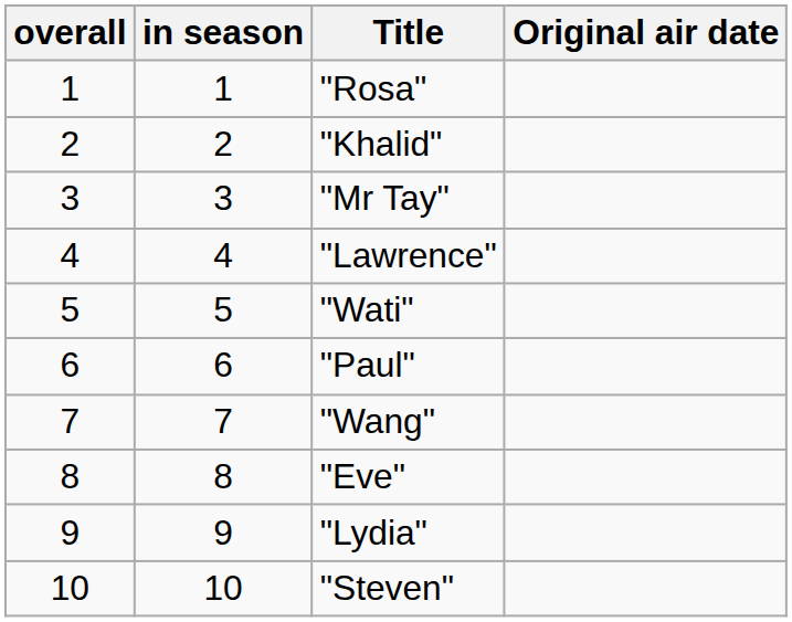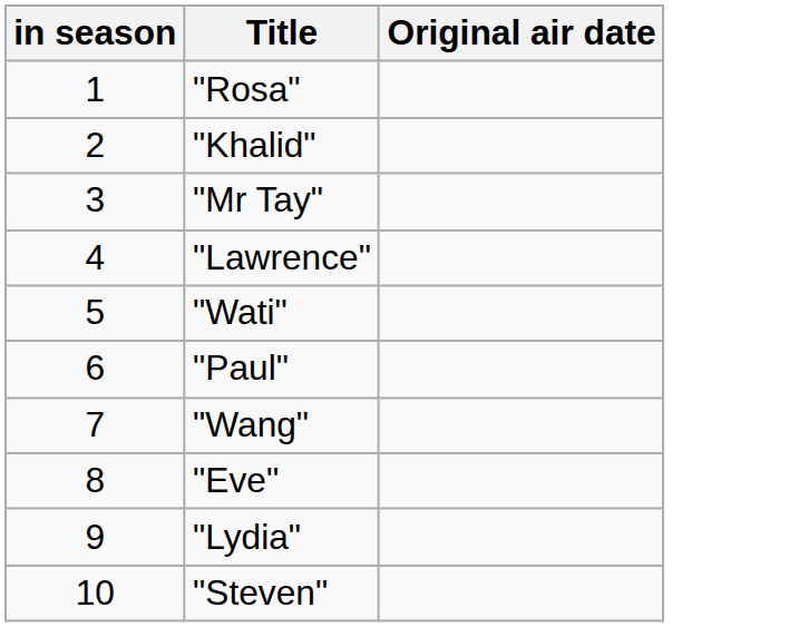- column: overall | 1 | 2 | 3 | 4 | 5 | 6 | 7 | 8 | 9 | 10
